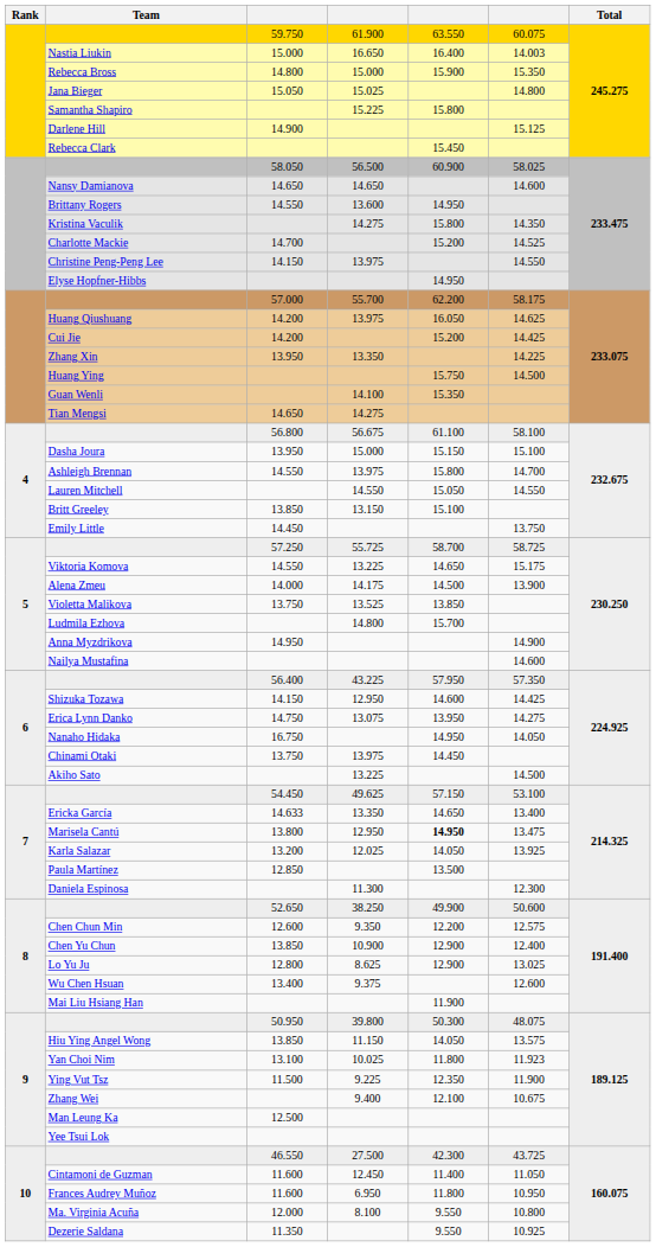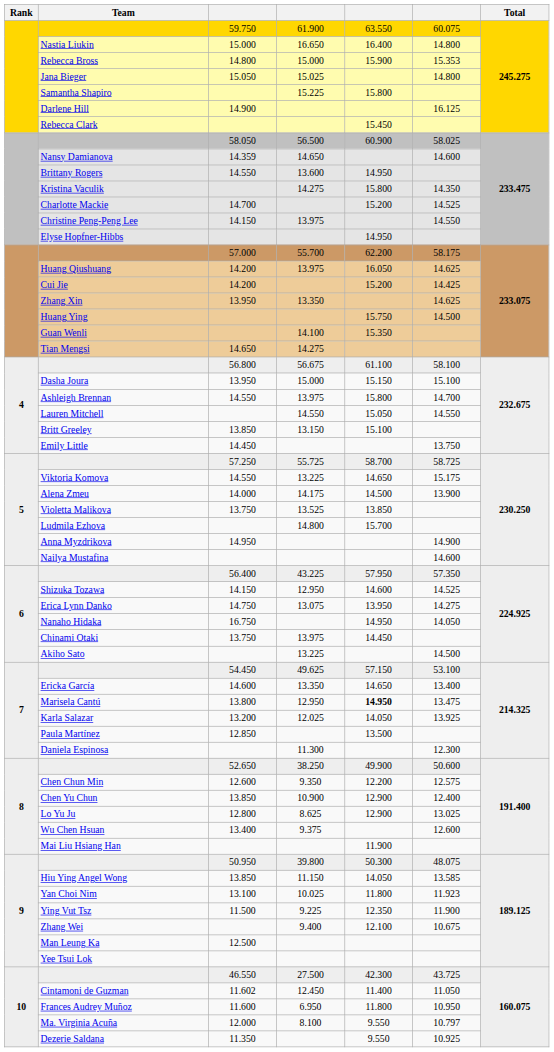Nastia Liukin | column 6: 14.003 -> 14.800
Rebecca Bross | column 6: 15.350 -> 15.353
Darlene Hill | column 6: 15.125 -> 16.125
Nansy Damianova | column 3: 14.650 -> 14.359
Zhang Xin | column 6: 14.225 -> 14.625
Shizuka Tozawa | column 6: 14.425 -> 14.525
Ericka García | column 3: 14.633 -> 14.600
Hiu Ying Angel Wong | column 6: 13.575 -> 13.585
Cintamoni de Guzman | column 3: 11.600 -> 11.602
Ma. Virginia Acuña | column 6: 10.800 -> 10.797
